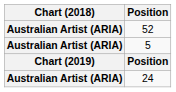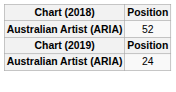- row: Australian Artist (ARIA) | 5
